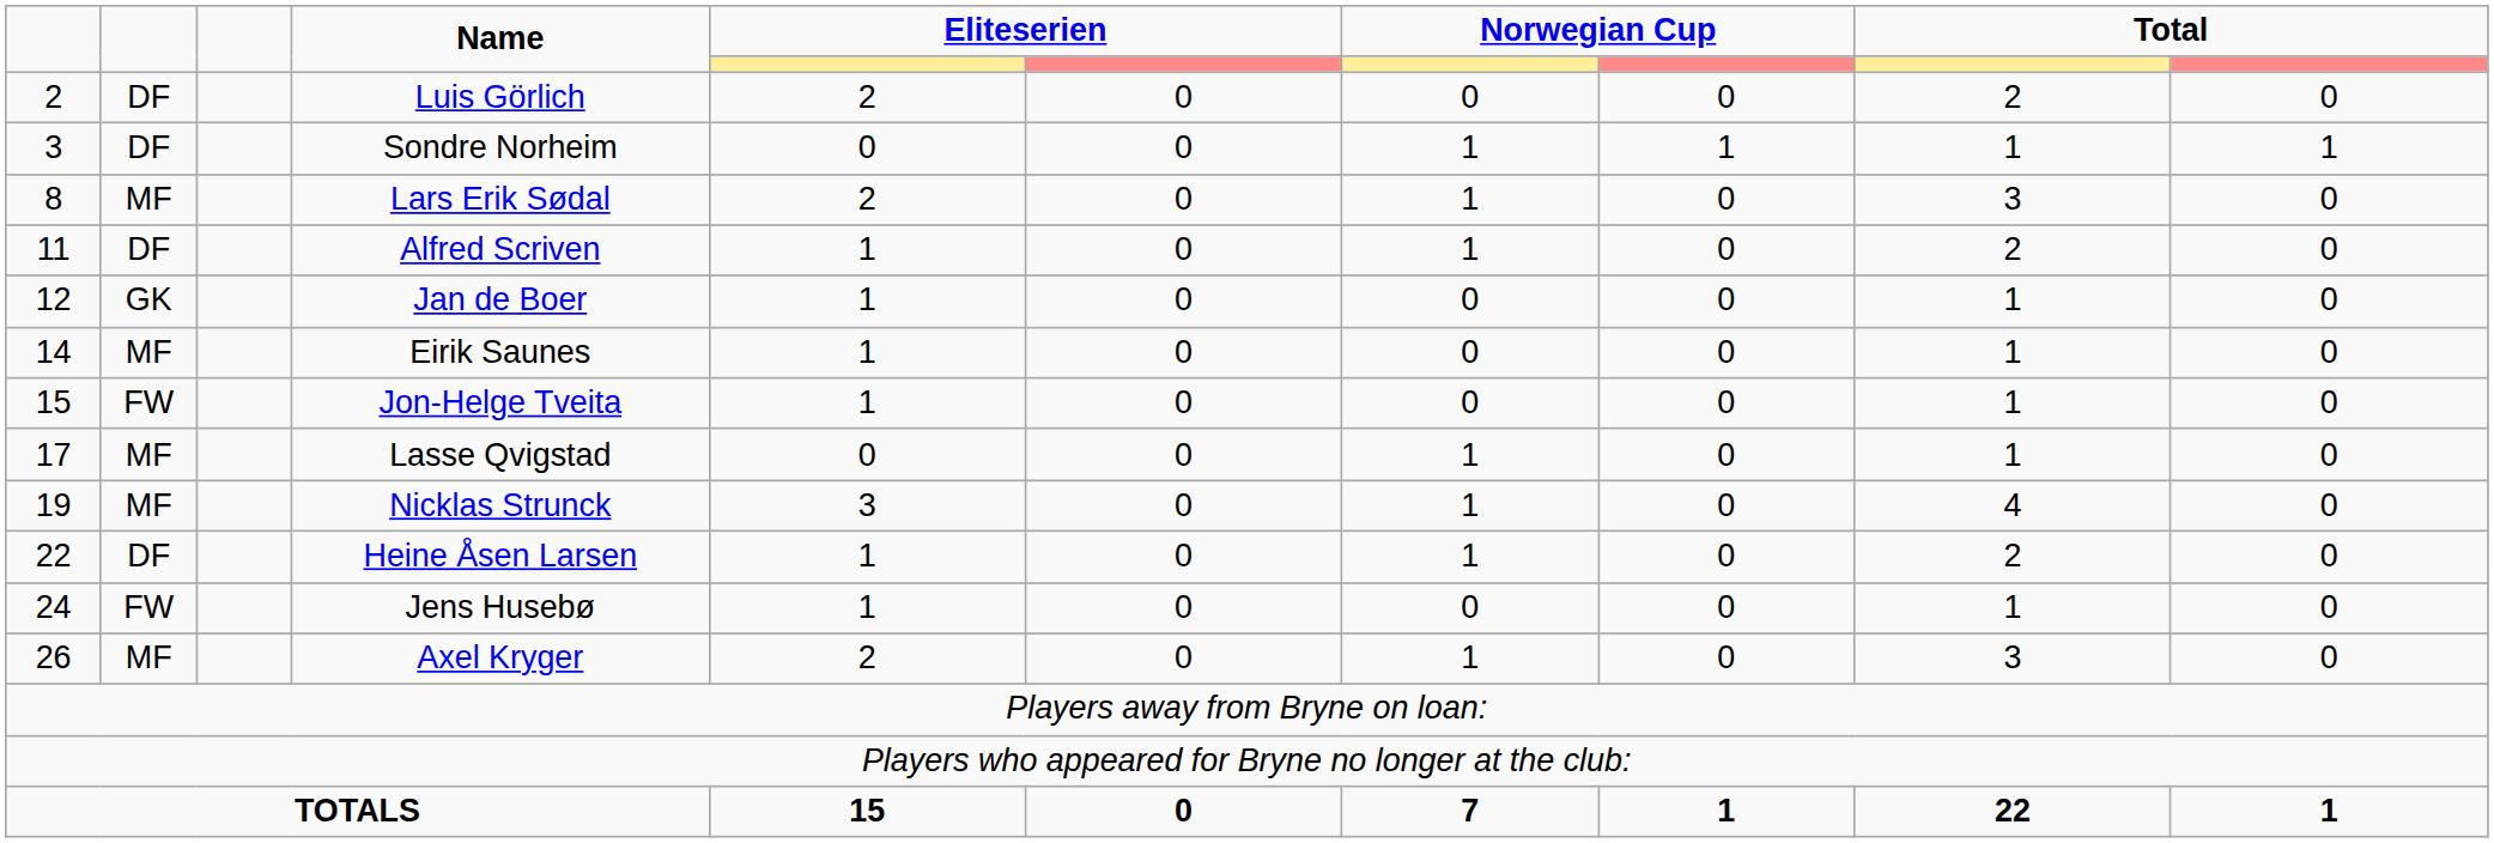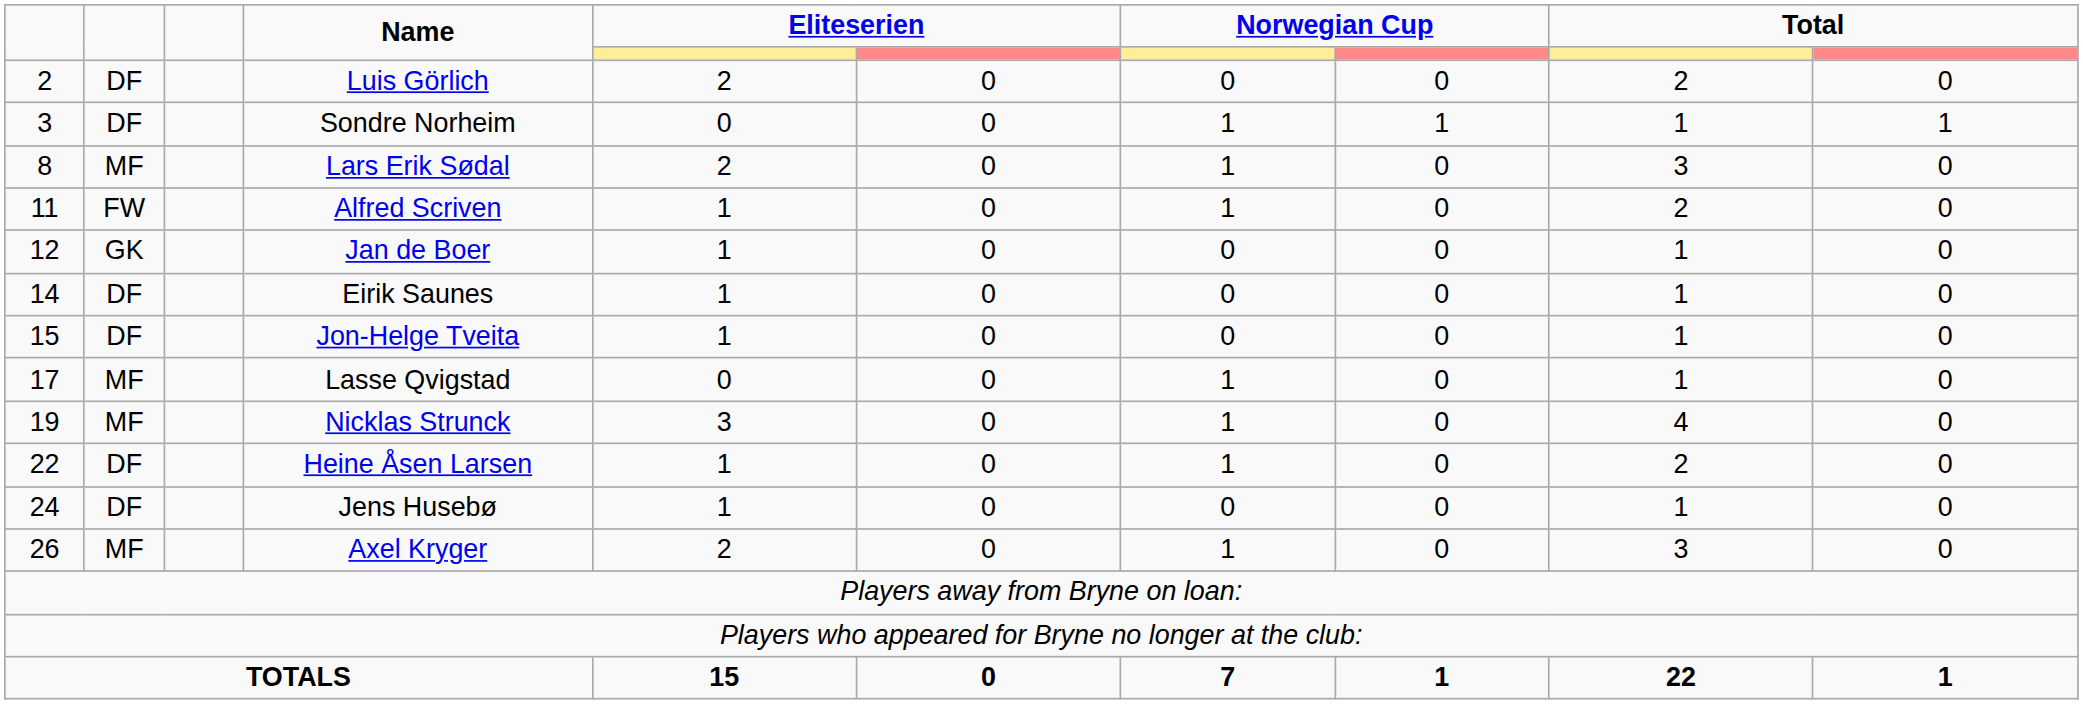Alfred Scriven | column 2: DF -> FW
Eirik Saunes | column 2: MF -> DF
Jon-Helge Tveita | column 2: FW -> DF
Jens Husebø | column 2: FW -> DF
